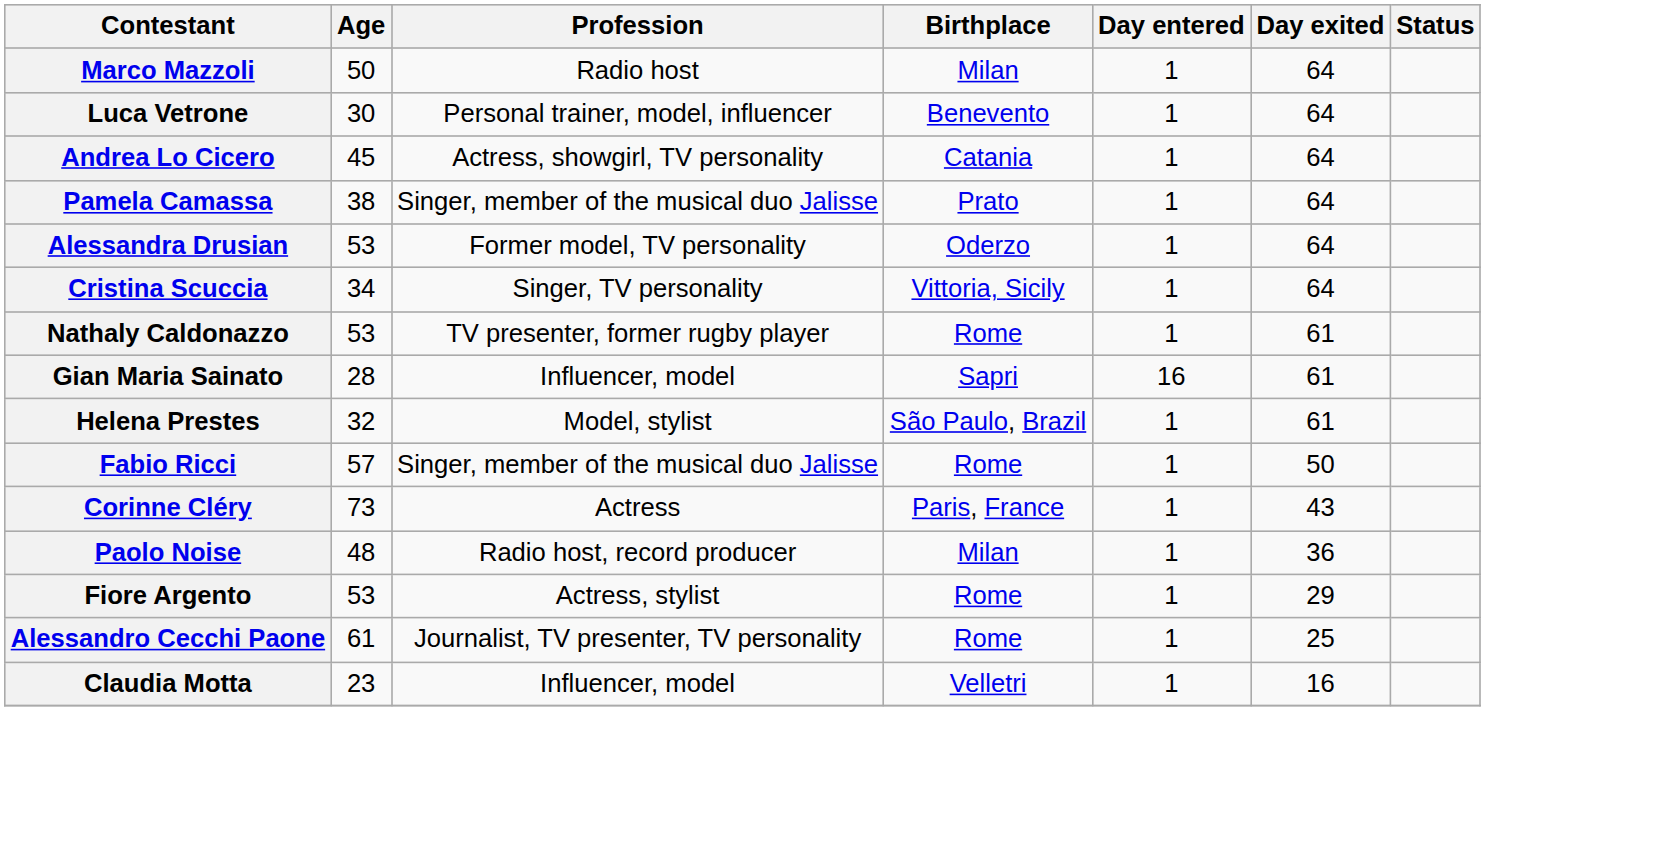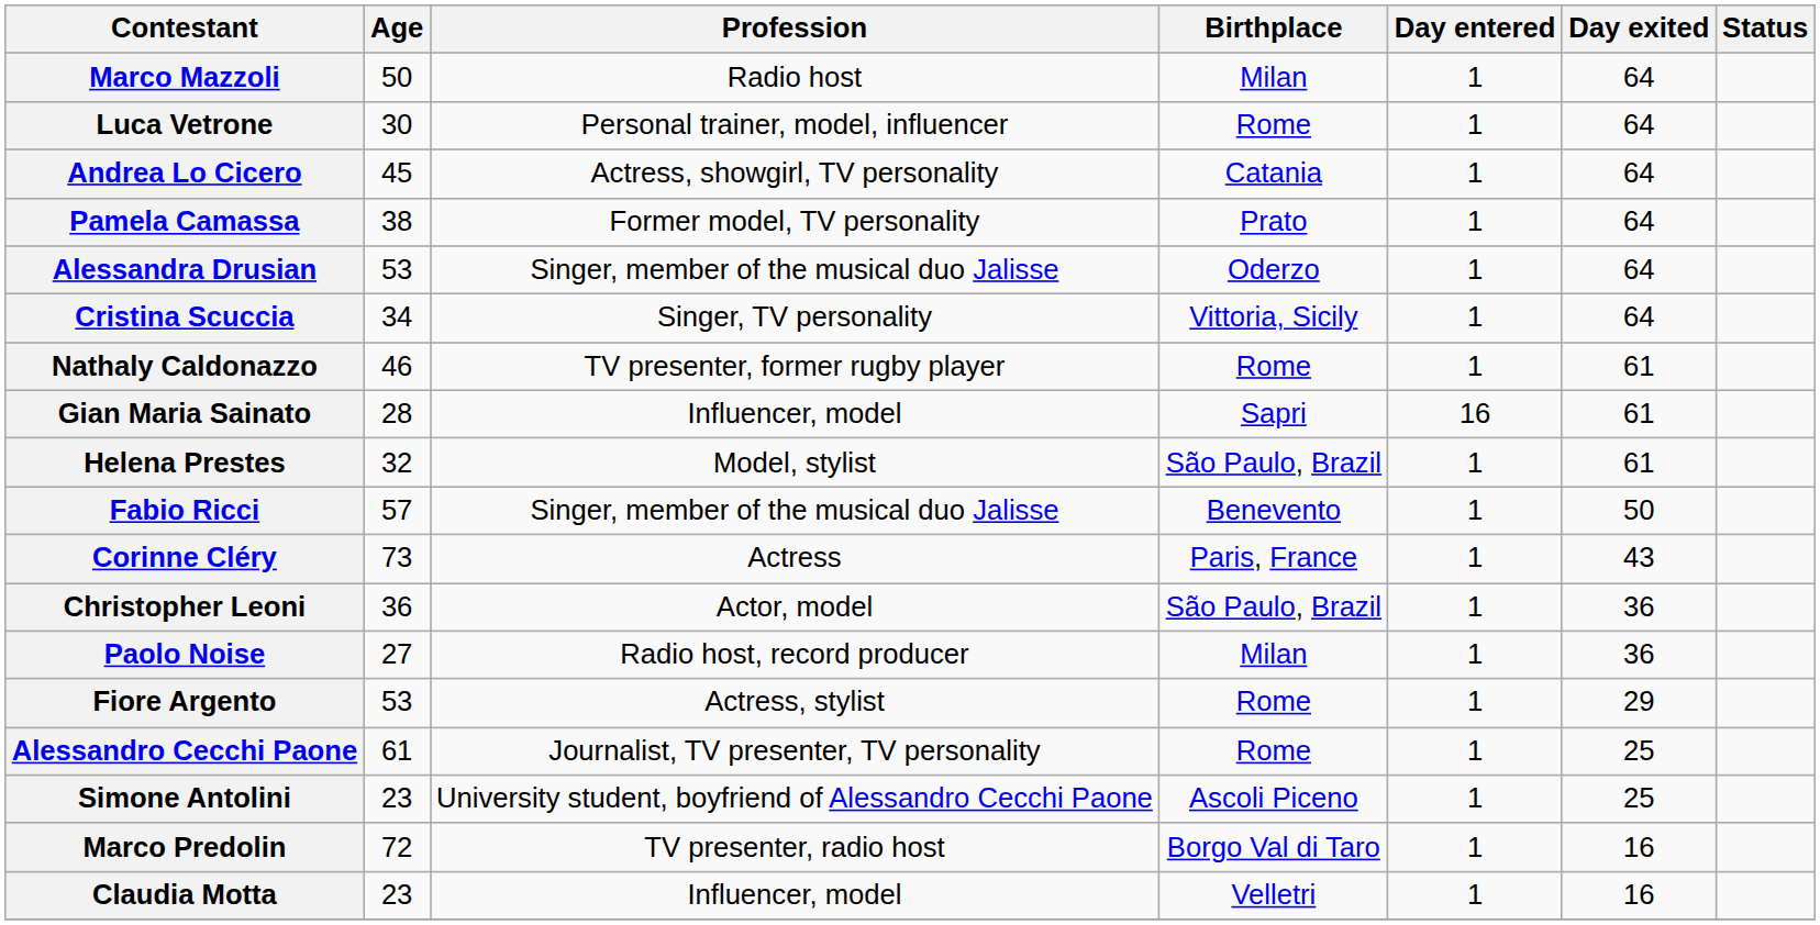Luca Vetrone | Birthplace: Benevento -> Rome
Pamela Camassa | Profession: Singer, member of the musical duo Jalisse -> Former model, TV personality
Alessandra Drusian | Profession: Former model, TV personality -> Singer, member of the musical duo Jalisse
Nathaly Caldonazzo | Age: 53 -> 46
Fabio Ricci | Birthplace: Rome -> Benevento
+ row: Christopher Leoni | 36 | Actor, model | São Paulo, Brazil | 1 | 36
Paolo Noise | Age: 48 -> 27
+ row: Simone Antolini | 23 | University student, boyfriend of Alessandro Cecchi Paone | Ascoli Piceno | 1 | 25
+ row: Marco Predolin | 72 | TV presenter, radio host | Borgo Val di Taro | 1 | 16
